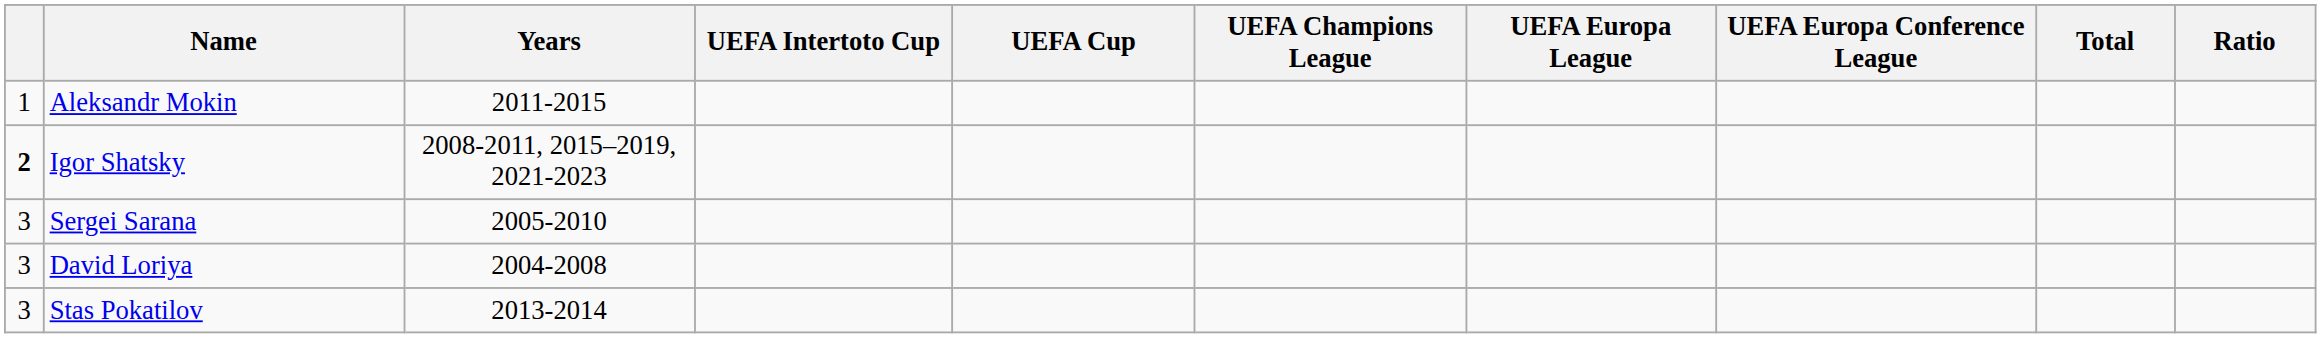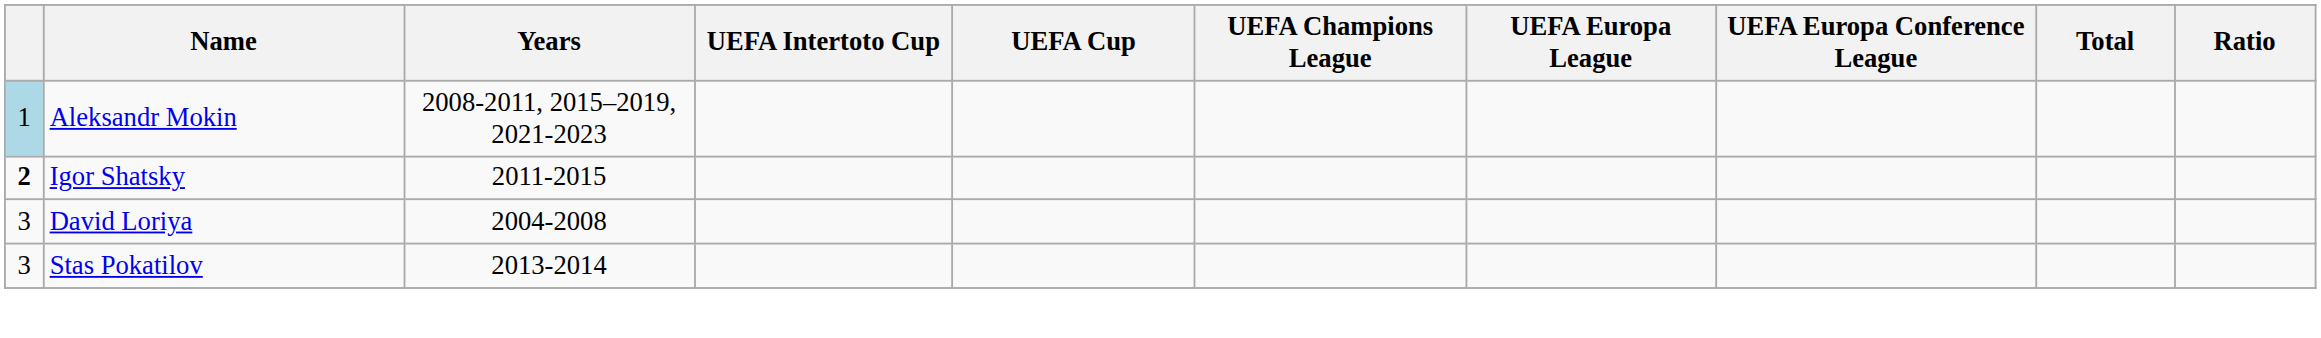Aleksandr Mokin | column 1: no background -> lightblue background
Aleksandr Mokin | Years: 2011-2015 -> 2008-2011, 2015–2019, 2021-2023
Igor Shatsky | Years: 2008-2011, 2015–2019, 2021-2023 -> 2011-2015
- row: 3 | Sergei Sarana | 2005-2010
